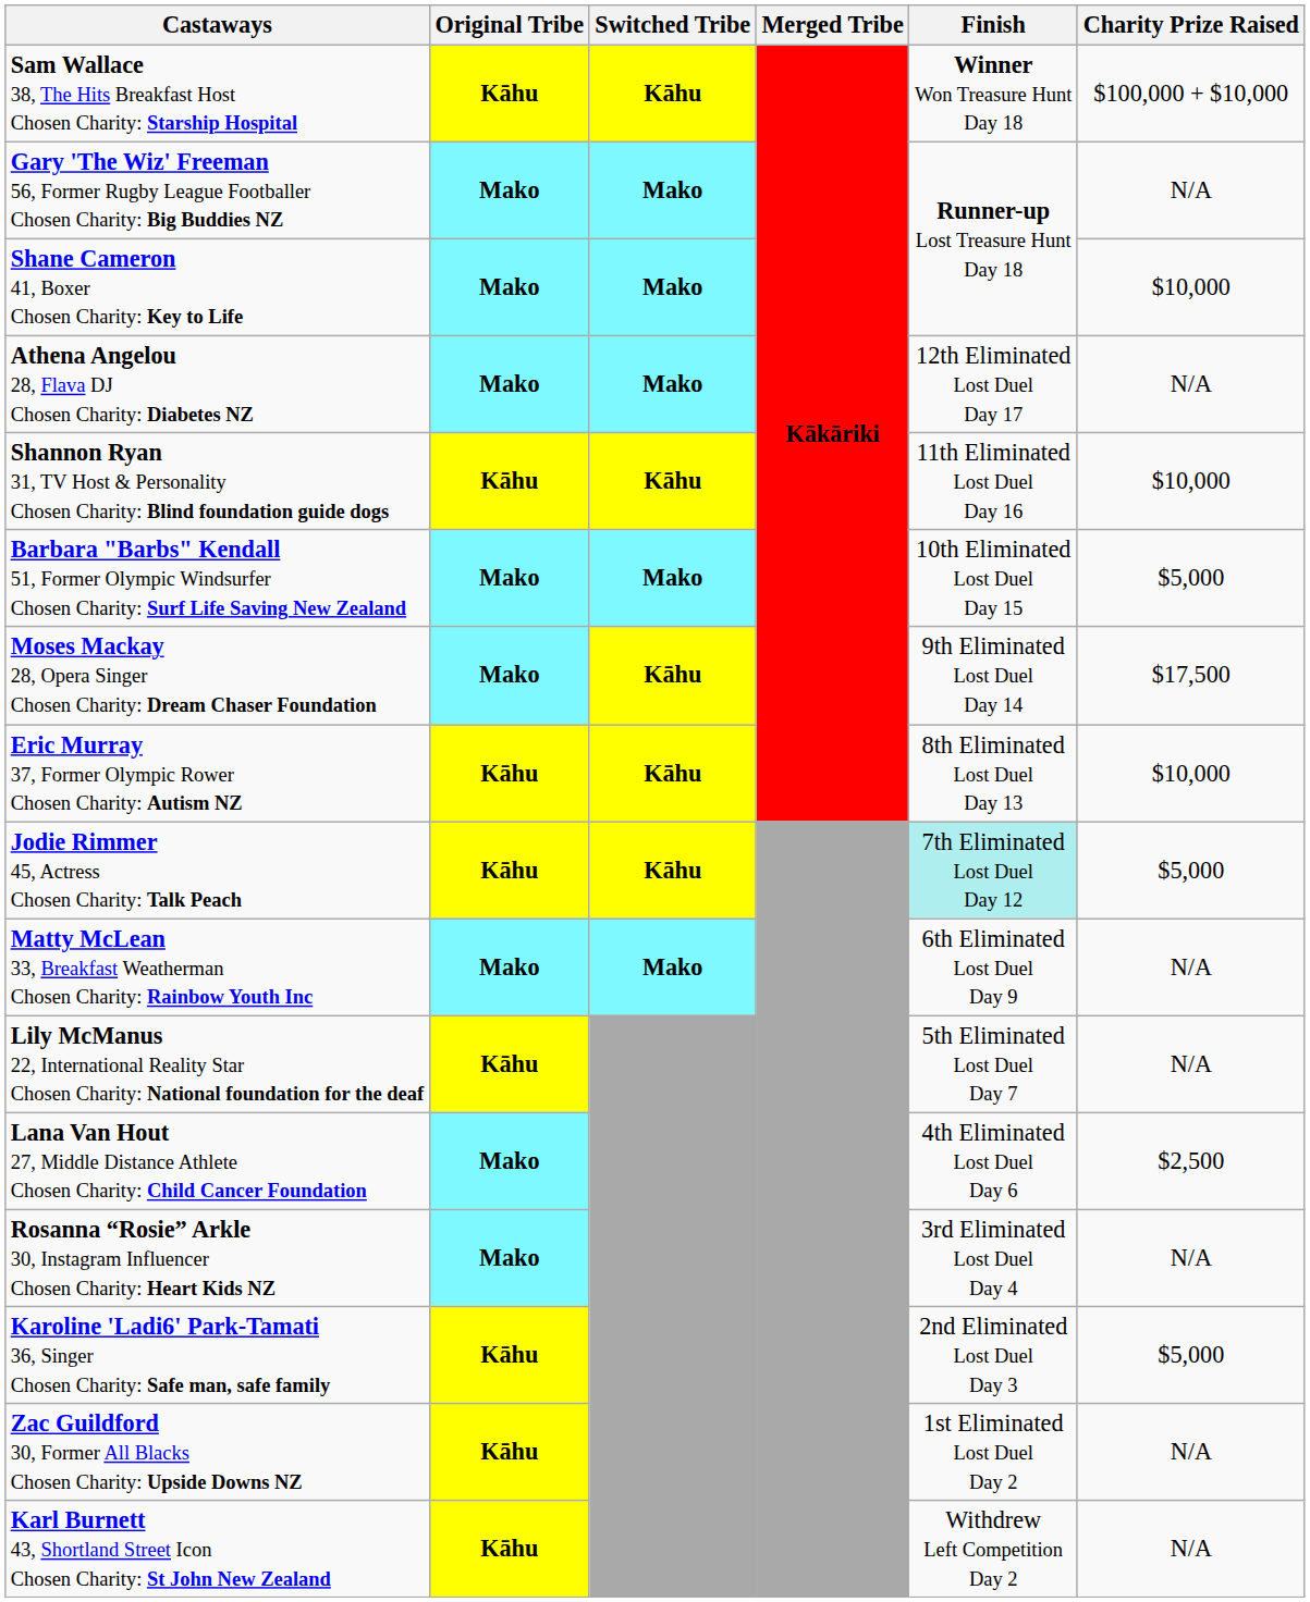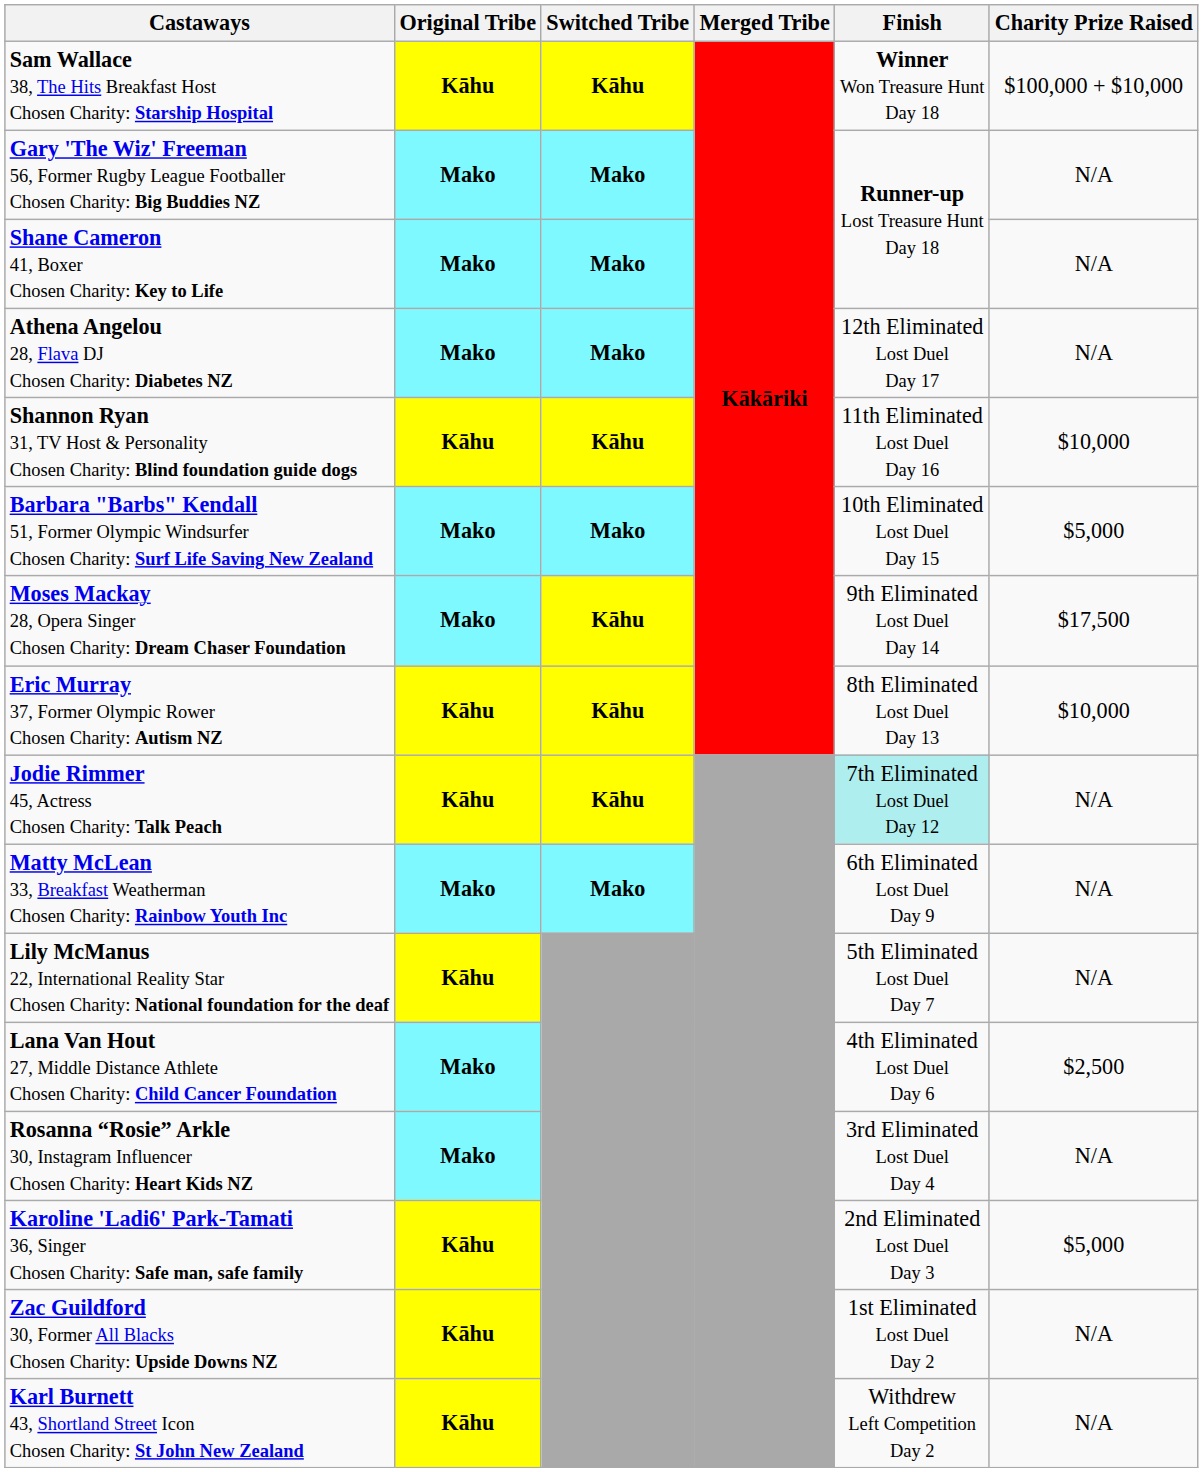Shane Cameron 41, Boxer Chosen Charity: Key to Life | Charity Prize Raised: $10,000 -> N/A
Jodie Rimmer 45, Actress Chosen Charity: Talk Peach | Charity Prize Raised: $5,000 -> N/A
